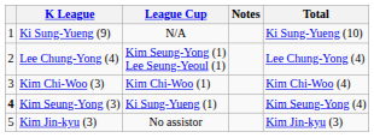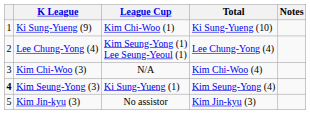columns swapped: Total <-> Notes
Ki Sung-Yueng (9) | League Cup: N/A -> Kim Chi-Woo (1)
Kim Chi-Woo (3) | League Cup: Kim Chi-Woo (1) -> N/A
